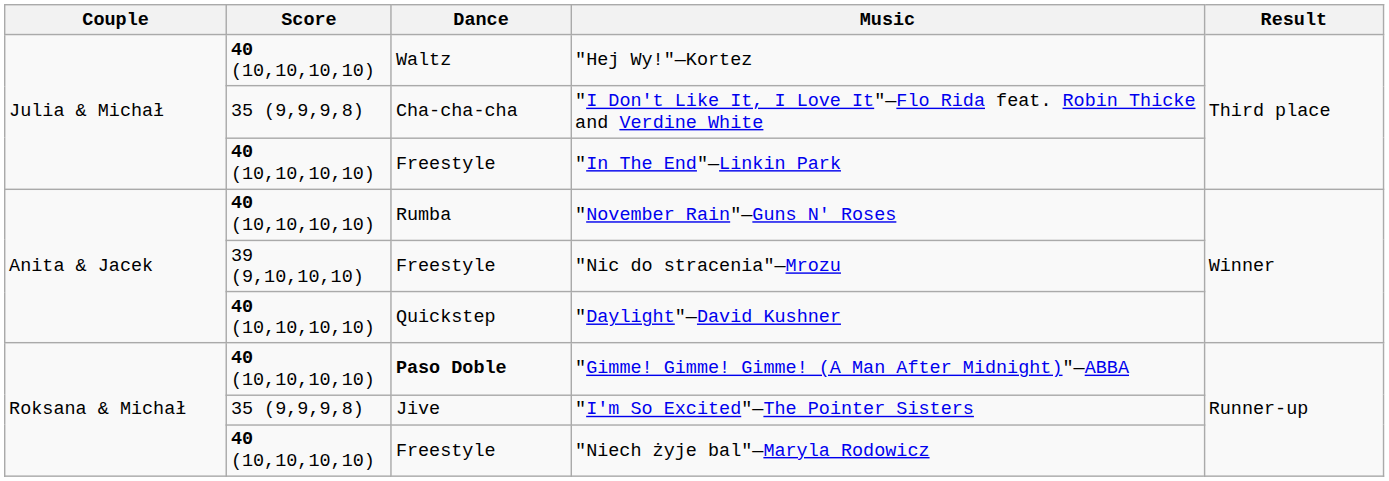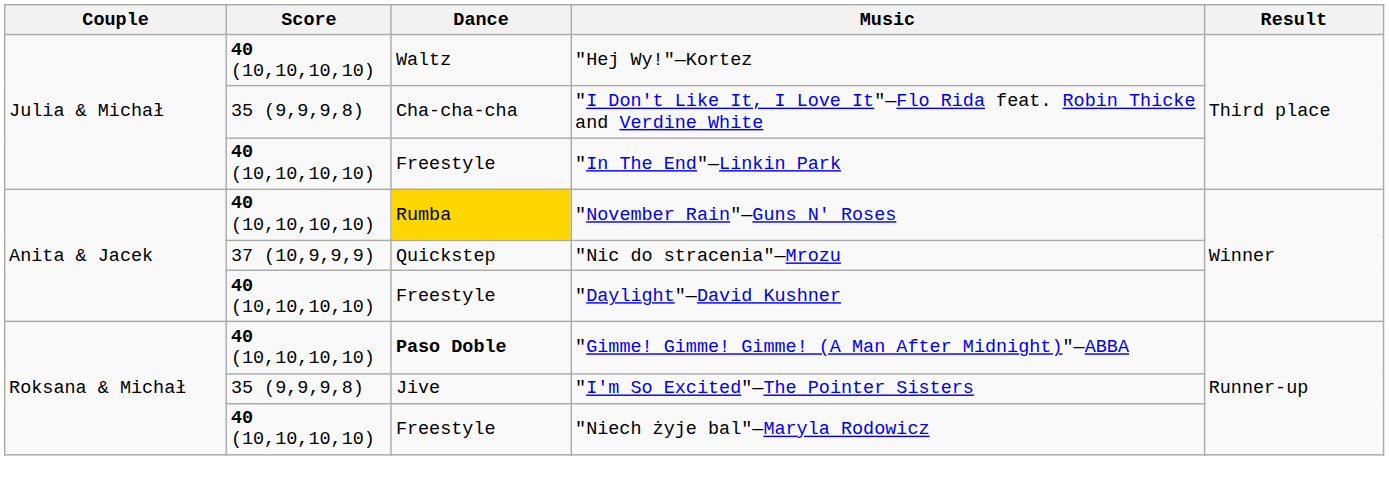"November Rain"—Guns N' Roses | Dance: no background -> gold background
"Nic do stracenia"—Mrozu | Score: 39 (9,10,10,10) -> 37 (10,9,9,9)
"Nic do stracenia"—Mrozu | Dance: Freestyle -> Quickstep
"Daylight"—David Kushner | Dance: Quickstep -> Freestyle
